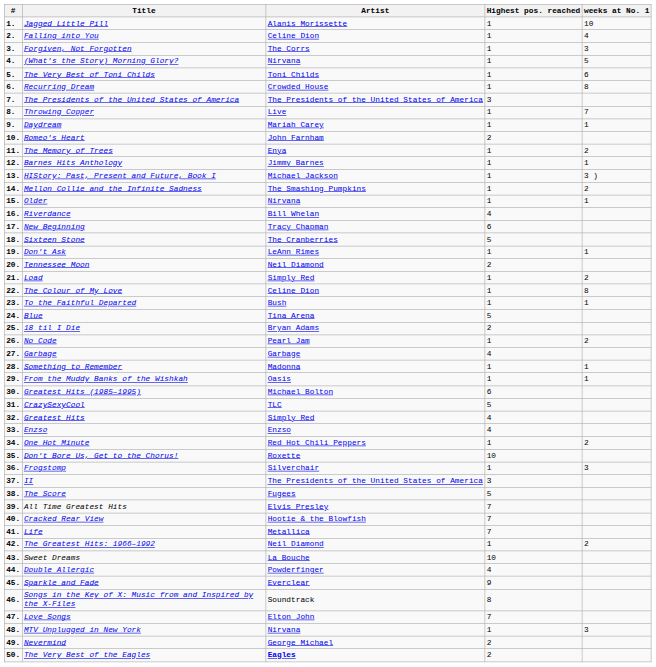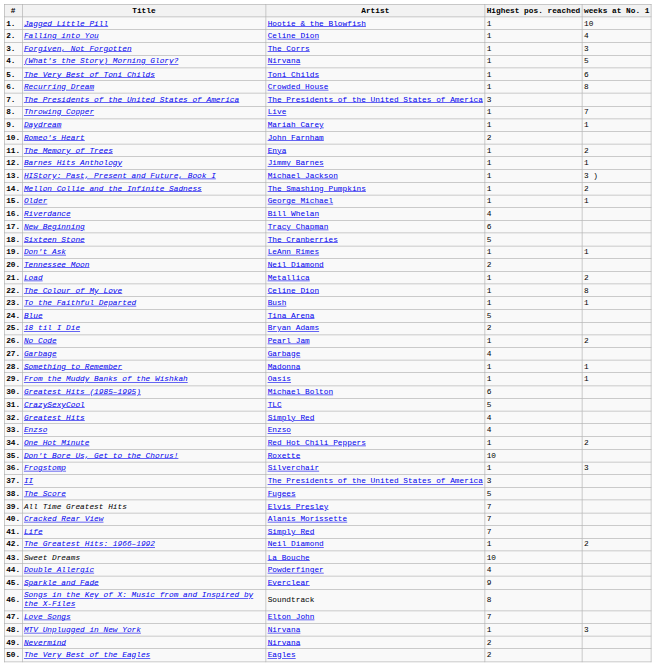Jagged Little Pill | Artist: Alanis Morissette -> Hootie & the Blowfish
Older | Artist: Nirvana -> George Michael
Load | Artist: Simply Red -> Metallica
Cracked Rear View | Artist: Hootie & the Blowfish -> Alanis Morissette
Life | Artist: Metallica -> Simply Red
Nevermind | Artist: George Michael -> Nirvana
The Very Best of the Eagles | Artist: bold -> normal
